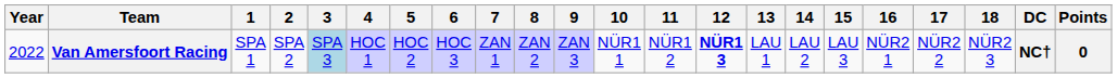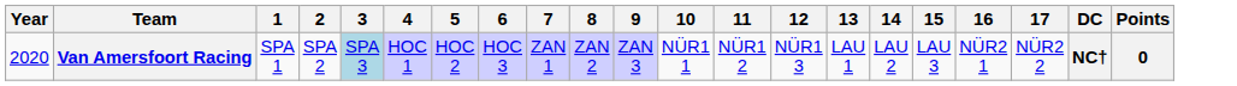- column: 18 | NÜR2 3
Van Amersfoort Racing | Year: 2022 -> 2020
Van Amersfoort Racing | 12: bold -> normal
